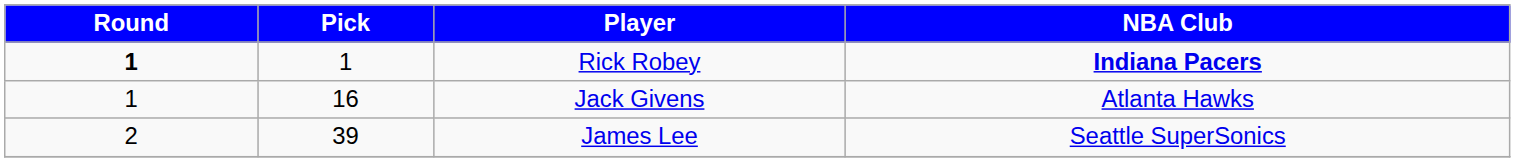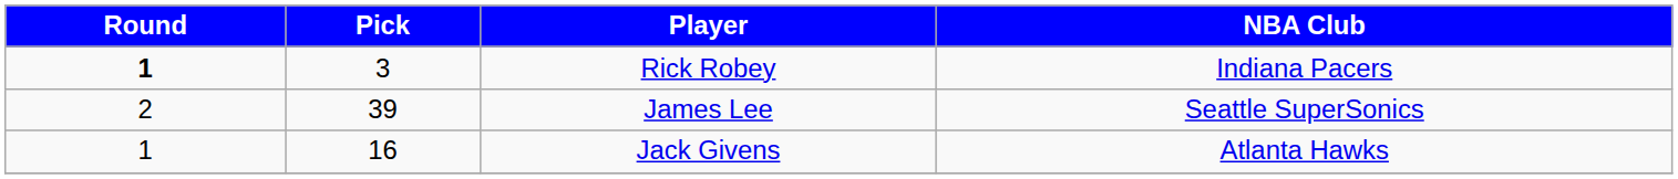Rick Robey | Pick: 1 -> 3
Rick Robey | NBA Club: bold -> normal
rows swapped: Jack Givens <-> James Lee
